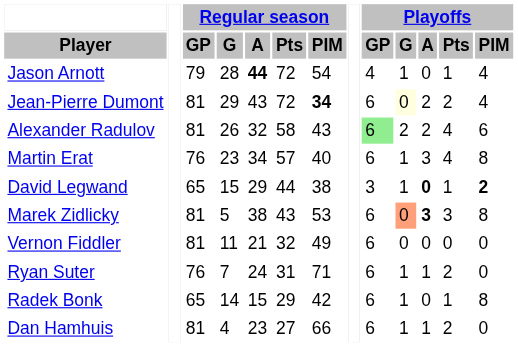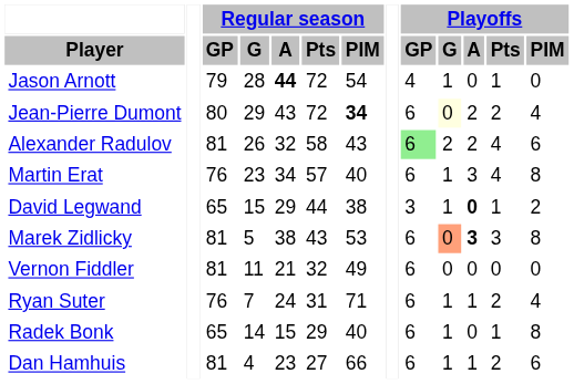Jason Arnott | Playoffs / PIM: 4 -> 0
Jean-Pierre Dumont | Regular season / GP: 81 -> 80
David Legwand | Playoffs / PIM: bold -> normal
Ryan Suter | Playoffs / PIM: 0 -> 4
Radek Bonk | Regular season / PIM: 42 -> 40
Dan Hamhuis | Playoffs / PIM: 0 -> 6
